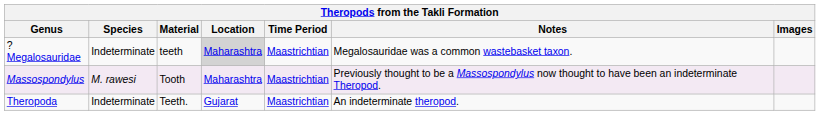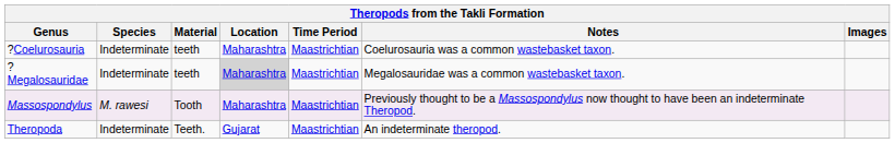+ row: ?Coelurosauria | Indeterminate | teeth | Maharashtra | Maastrichtian | Coelurosauria was a common wastebasket taxon.
